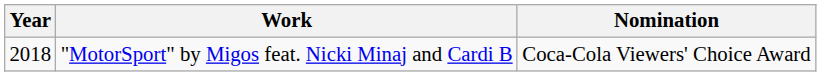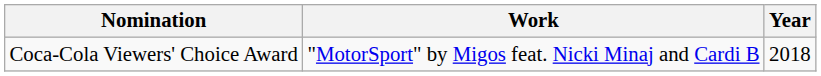columns swapped: Year <-> Nomination
